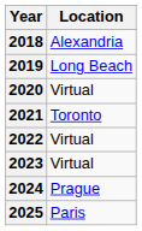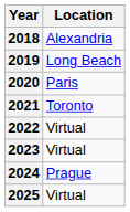2020 | Location: Virtual -> Paris
2025 | Location: Paris -> Virtual
